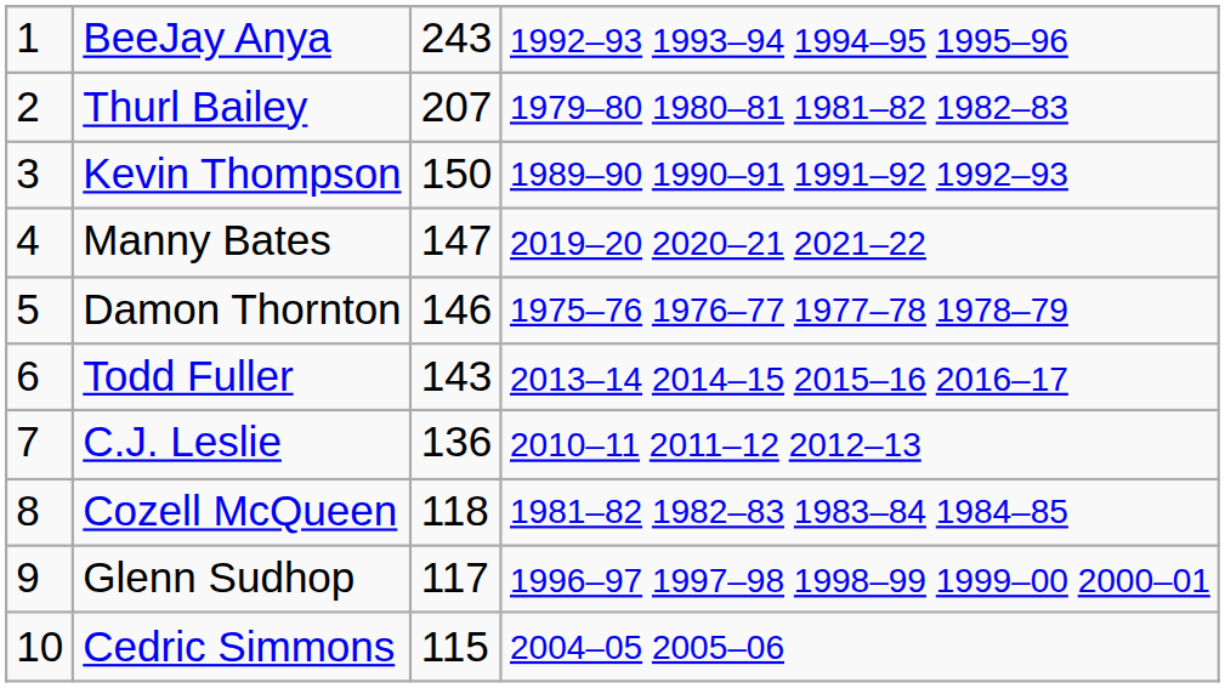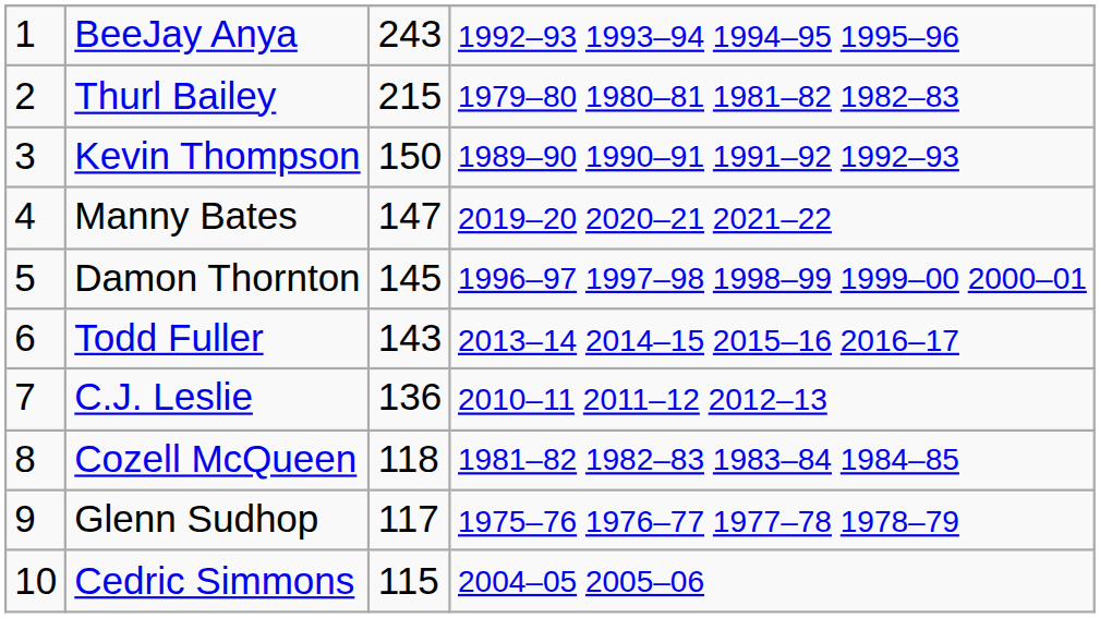Thurl Bailey | column 3: 207 -> 215
Damon Thornton | column 3: 146 -> 145
Damon Thornton | column 4: 1975–76 1976–77 1977–78 1978–79 -> 1996–97 1997–98 1998–99 1999–00 2000–01
Glenn Sudhop | column 4: 1996–97 1997–98 1998–99 1999–00 2000–01 -> 1975–76 1976–77 1977–78 1978–79
